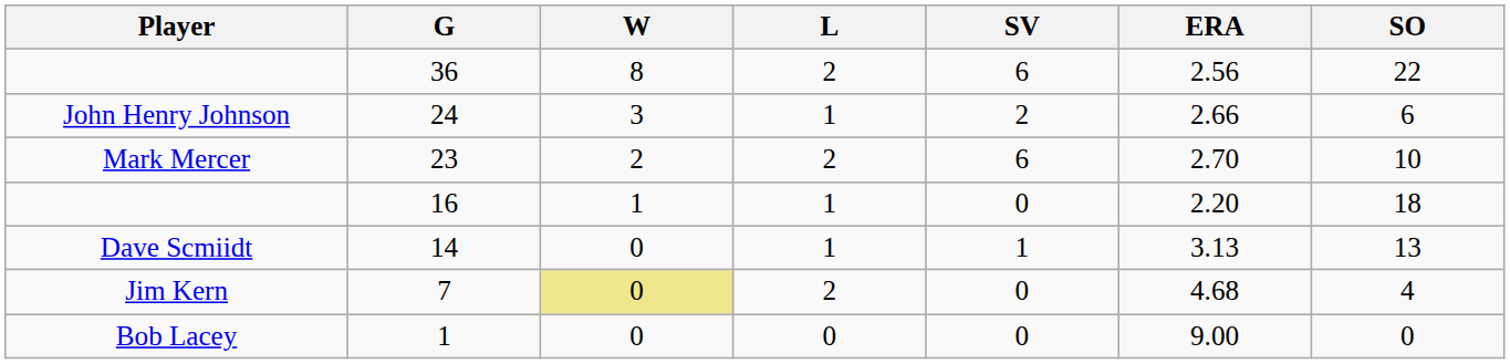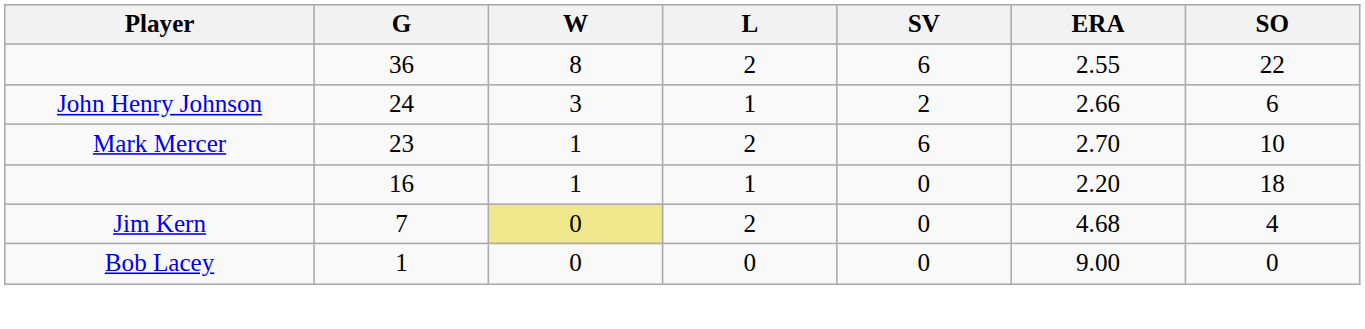36 | ERA: 2.56 -> 2.55
23 | W: 2 -> 1
- row: Dave Scmiidt | 14 | 0 | 1 | 1 | 3.13 | 13
